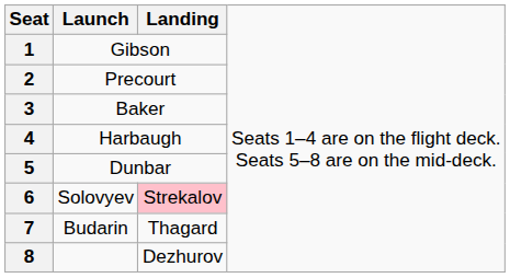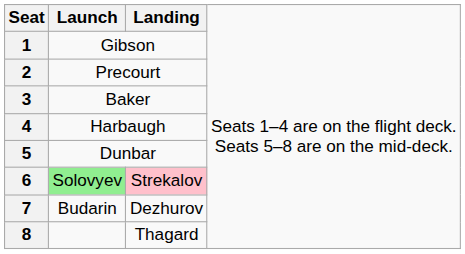6 | column 2: no background -> lightgreen background
7 | column 3: Thagard -> Dezhurov
8 | column 3: Dezhurov -> Thagard
